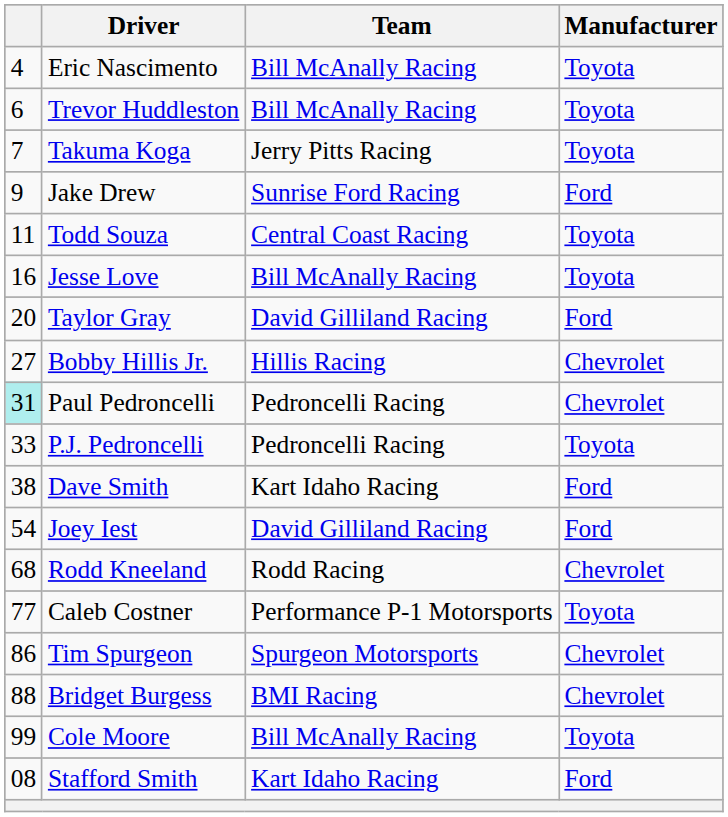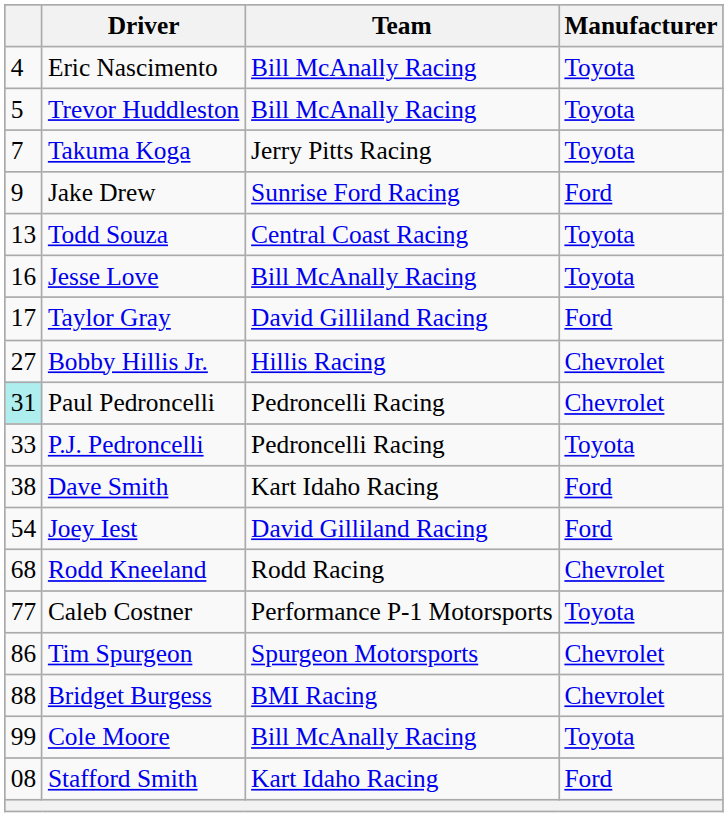Trevor Huddleston | column 1: 6 -> 5
Todd Souza | column 1: 11 -> 13
Taylor Gray | column 1: 20 -> 17
